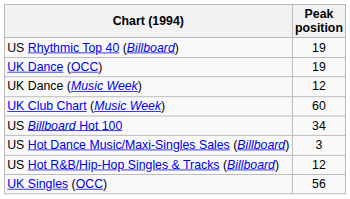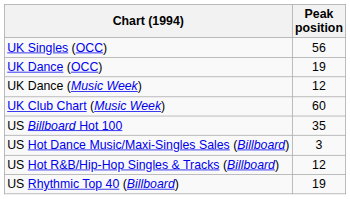rows swapped: UK Singles (OCC) <-> US Rhythmic Top 40 (Billboard)
US Billboard Hot 100 | Peak position: 34 -> 35
